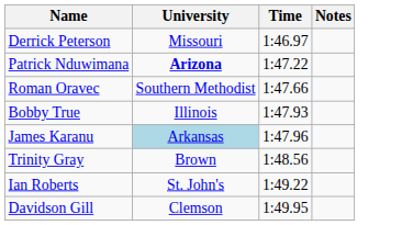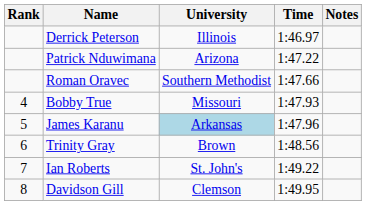+ column: Rank | 4 | 5 | 6 | 7 | 8
Derrick Peterson | University: Missouri -> Illinois
Patrick Nduwimana | University: bold -> normal
Bobby True | University: Illinois -> Missouri
